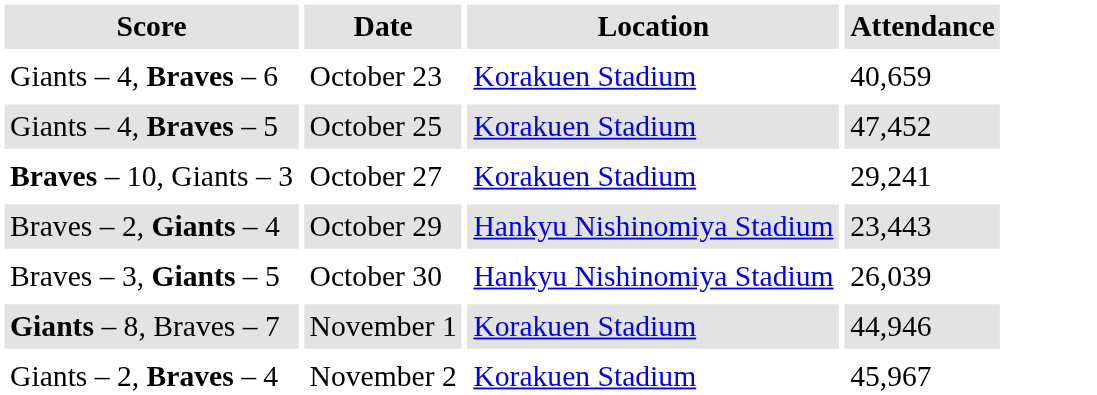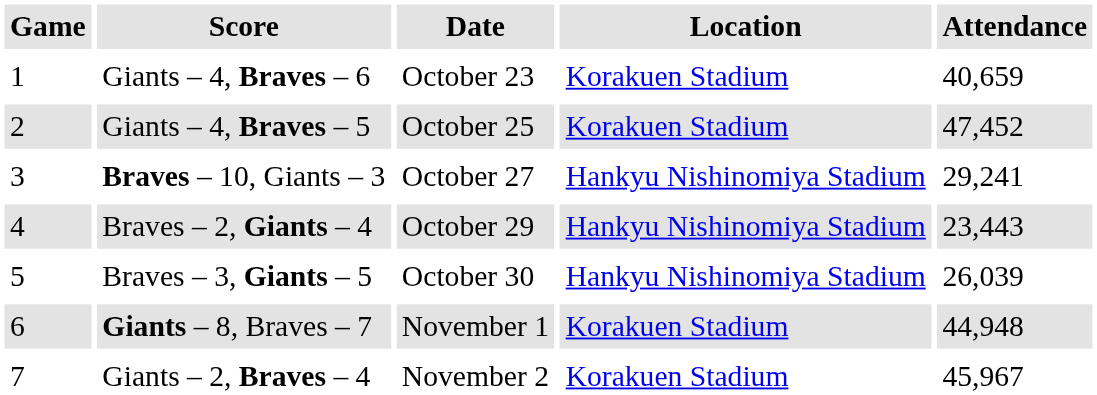+ column: Game | 1 | 2 | 3 | 4 | 5 | 6 | 7
Braves – 10, Giants – 3 | Location: Korakuen Stadium -> Hankyu Nishinomiya Stadium
Giants – 8, Braves – 7 | Attendance: 44,946 -> 44,948
